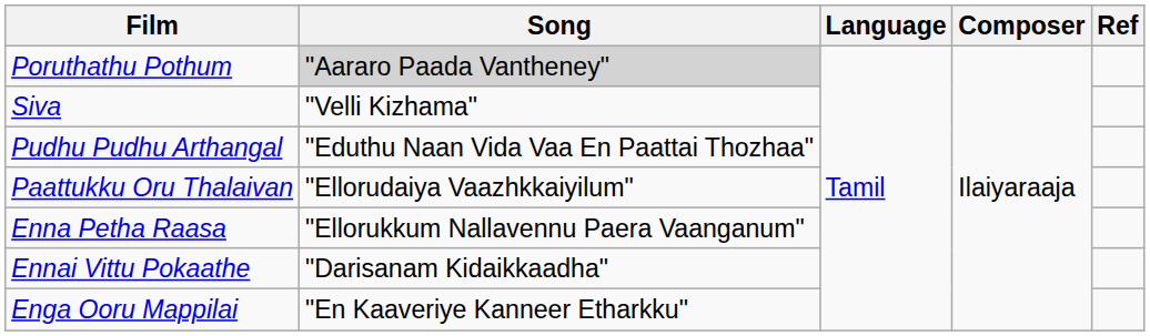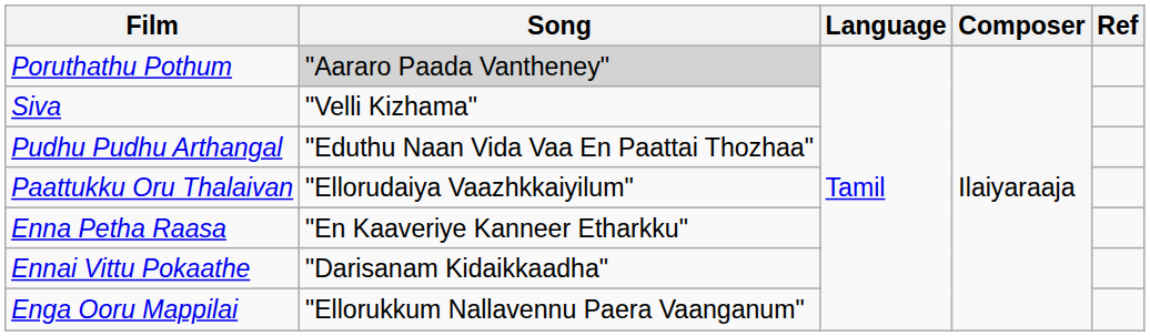Enna Petha Raasa | Song: "Ellorukkum Nallavennu Paera Vaanganum" -> "En Kaaveriye Kanneer Etharkku"
Enga Ooru Mappilai | Song: "En Kaaveriye Kanneer Etharkku" -> "Ellorukkum Nallavennu Paera Vaanganum"
